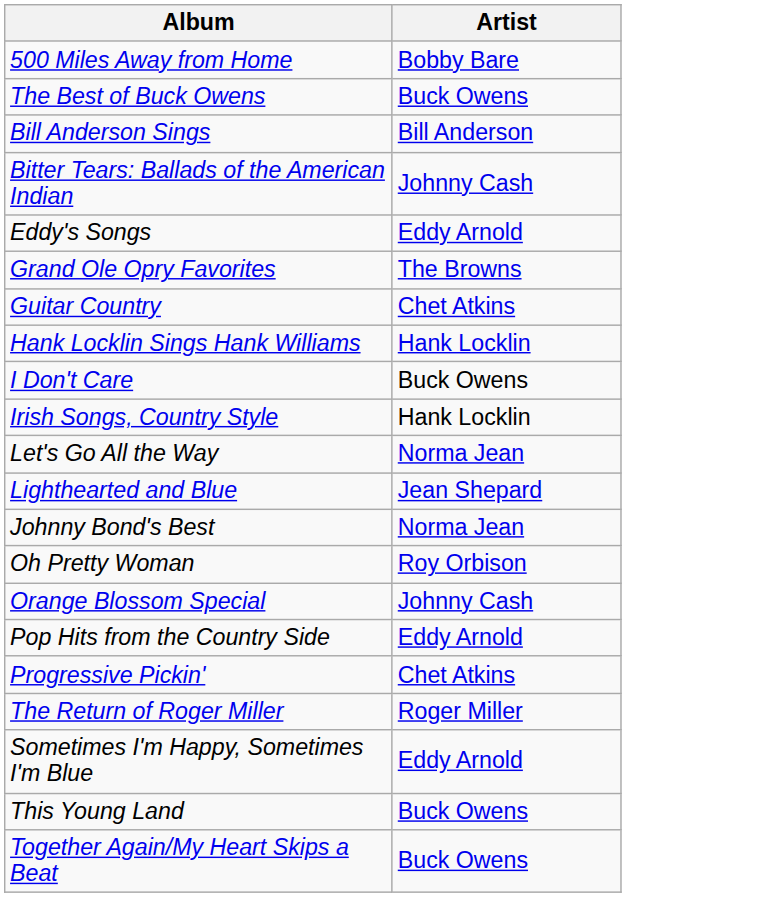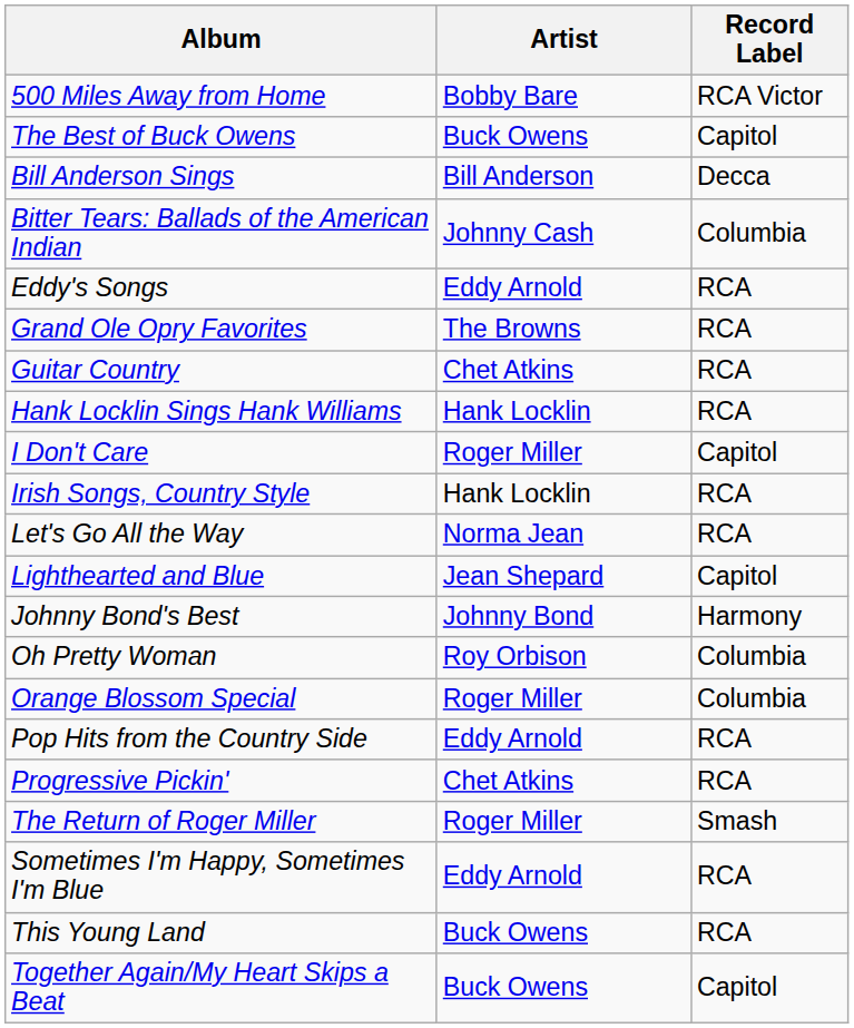+ column: Record Label | RCA Victor | Capitol | Decca | Columbia | RCA | RCA | RCA | RCA | Capitol | RCA | RCA | Capitol | Harmony | Columbia | Columbia | RCA | RCA | Smash | RCA | RCA | Capitol
I Don't Care | Artist: Buck Owens -> Roger Miller
Johnny Bond's Best | Artist: Norma Jean -> Johnny Bond
Orange Blossom Special | Artist: Johnny Cash -> Roger Miller
